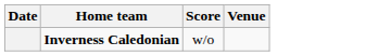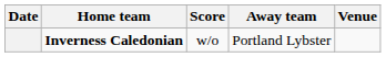+ column: Away team | Portland Lybster
